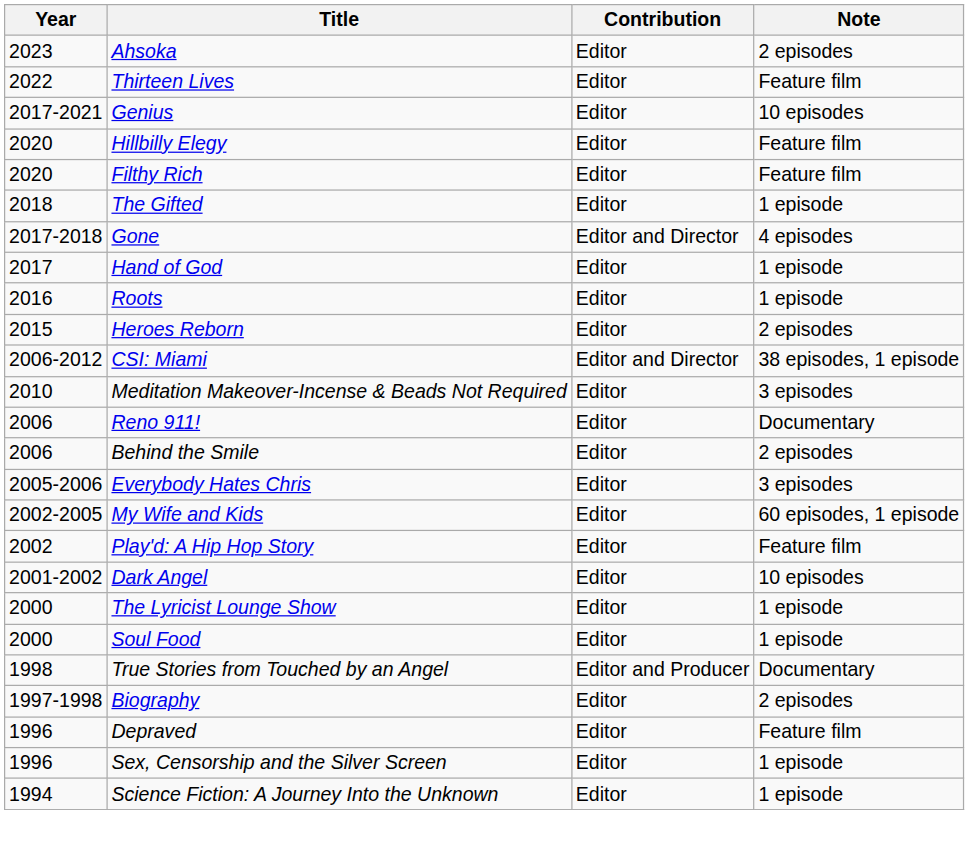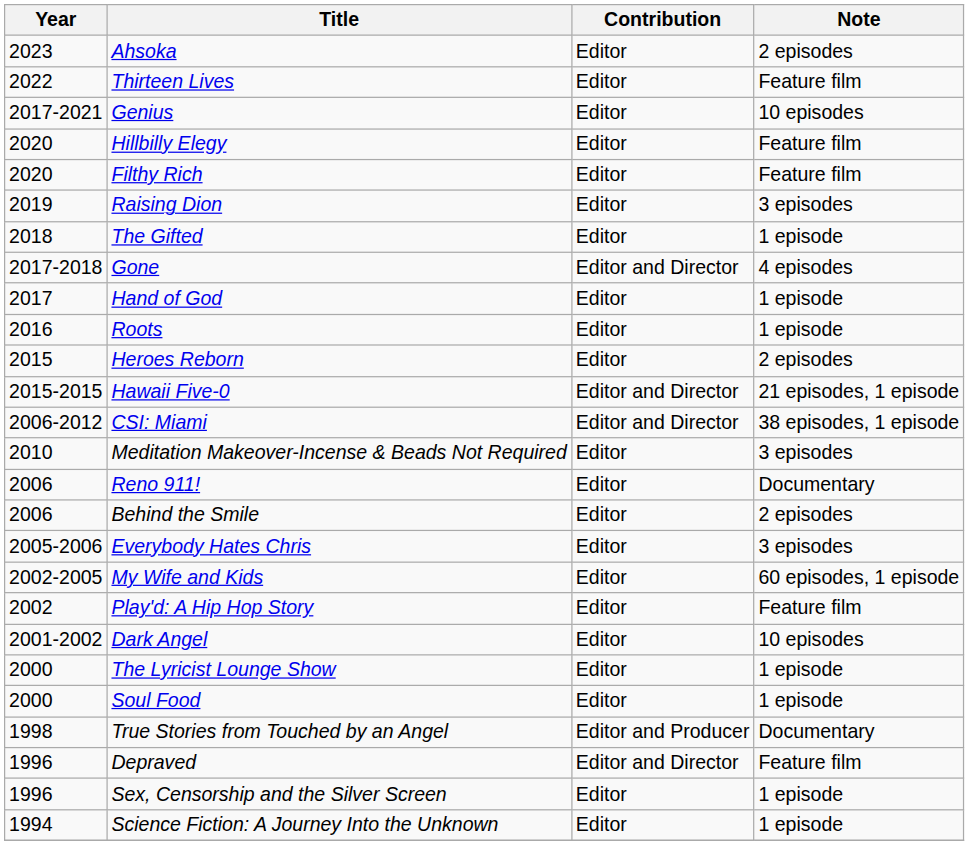+ row: 2019 | Raising Dion | Editor | 3 episodes
+ row: 2015-2015 | Hawaii Five-0 | Editor and Director | 21 episodes, 1 episode
- row: 1997-1998 | Biography | Editor | 2 episodes
Depraved | Contribution: Editor -> Editor and Director
